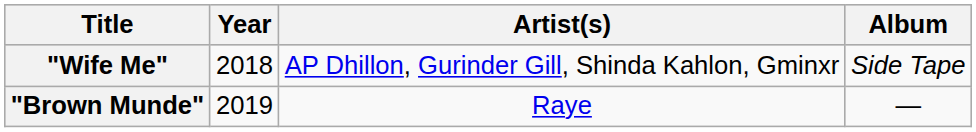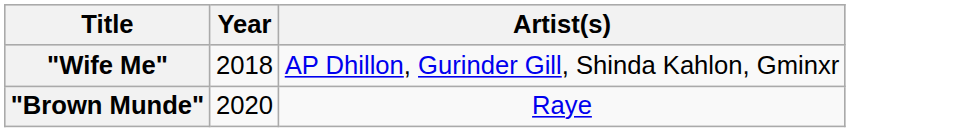- column: Album | Side Tape | —
"Brown Munde" | Year: 2019 -> 2020
